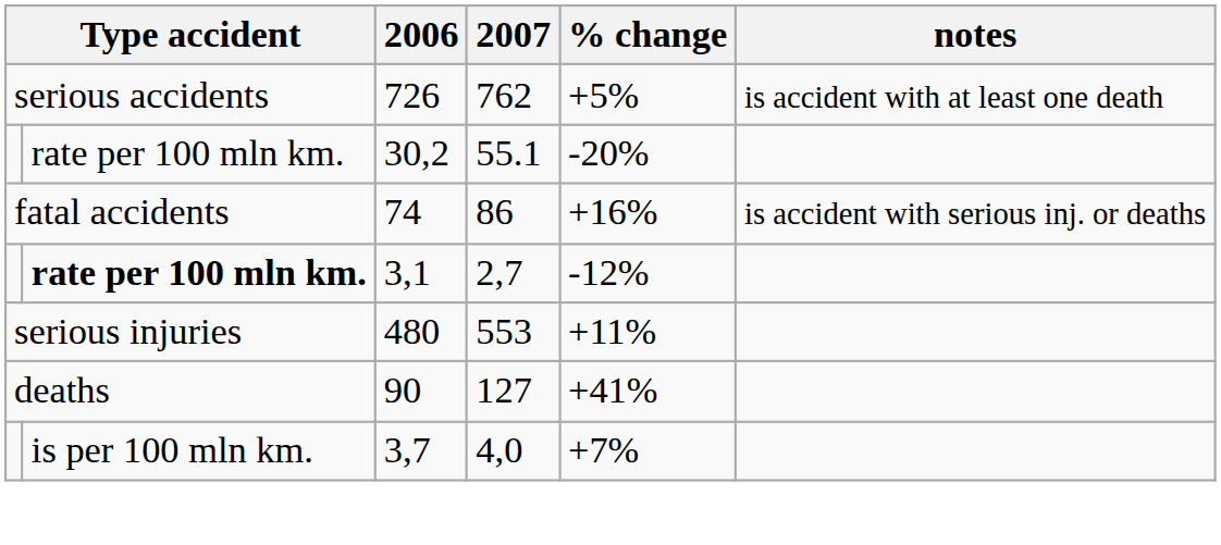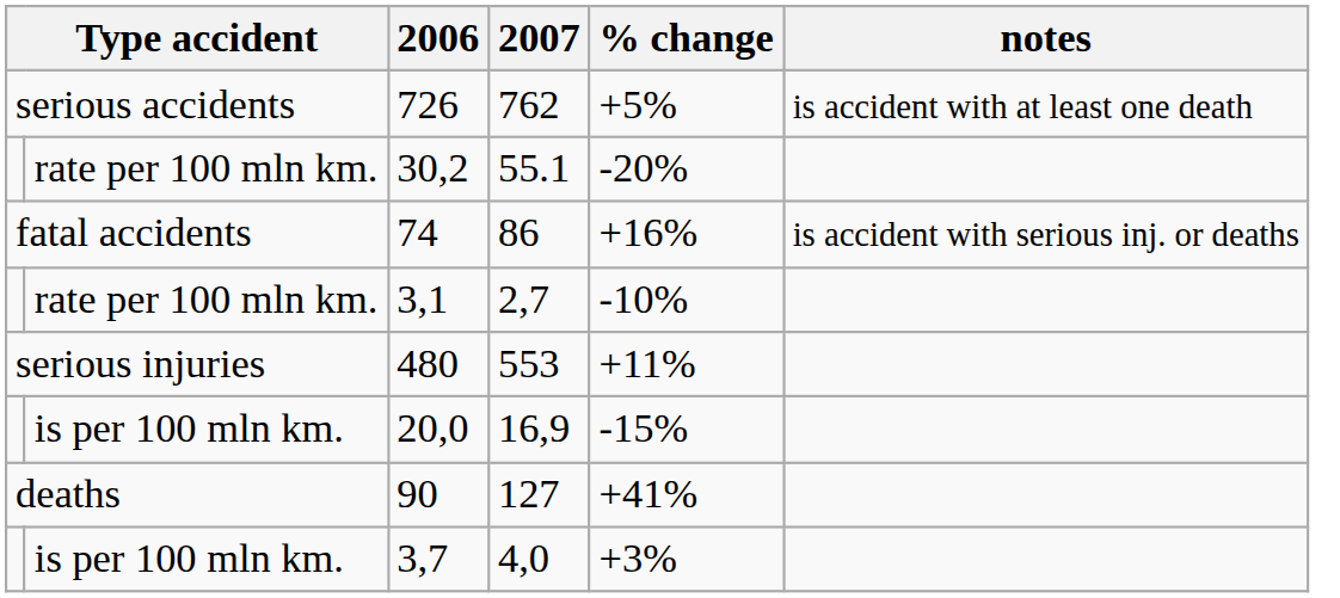3,1 | column 2: bold -> normal
3,1 | % change: -12% -> -10%
+ row: is per 100 mln km. | 20,0 | 16,9 | -15%
3,7 | % change: +7% -> +3%
